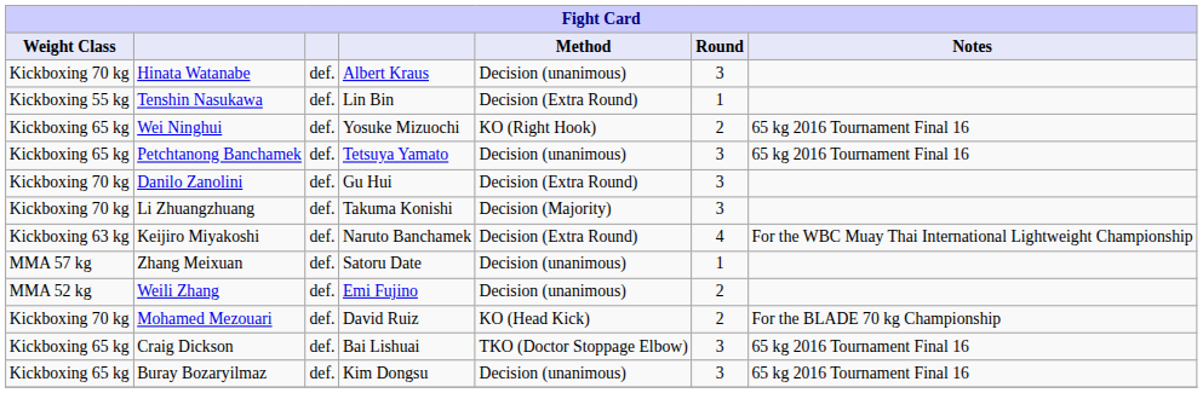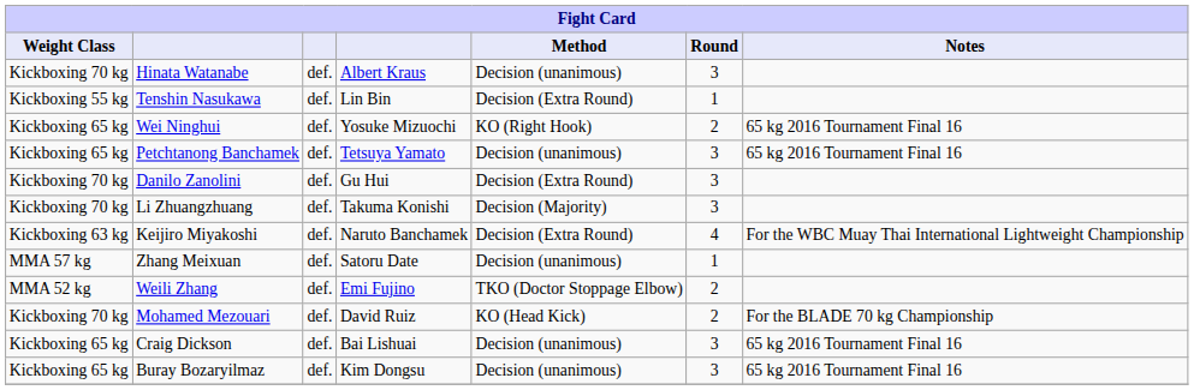Weili Zhang | Method: Decision (unanimous) -> TKO (Doctor Stoppage Elbow)
Craig Dickson | Method: TKO (Doctor Stoppage Elbow) -> Decision (unanimous)
